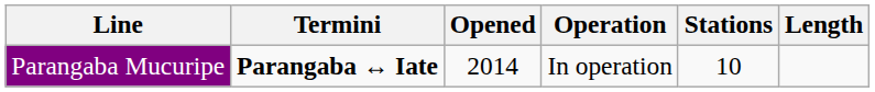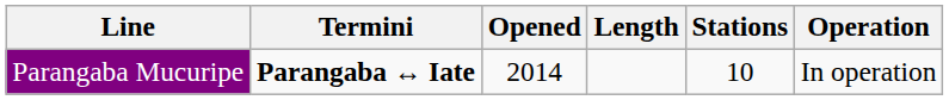columns swapped: Length <-> Operation
